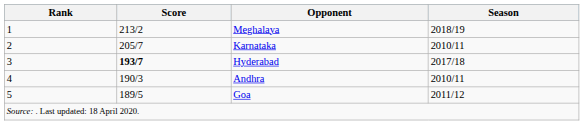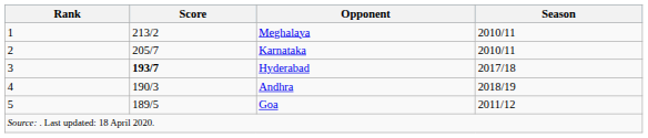Meghalaya | Season: 2018/19 -> 2010/11
Andhra | Season: 2010/11 -> 2018/19
